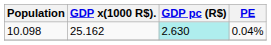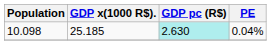10.098 | GDP x(1000 R$).: 25.162 -> 25.185
